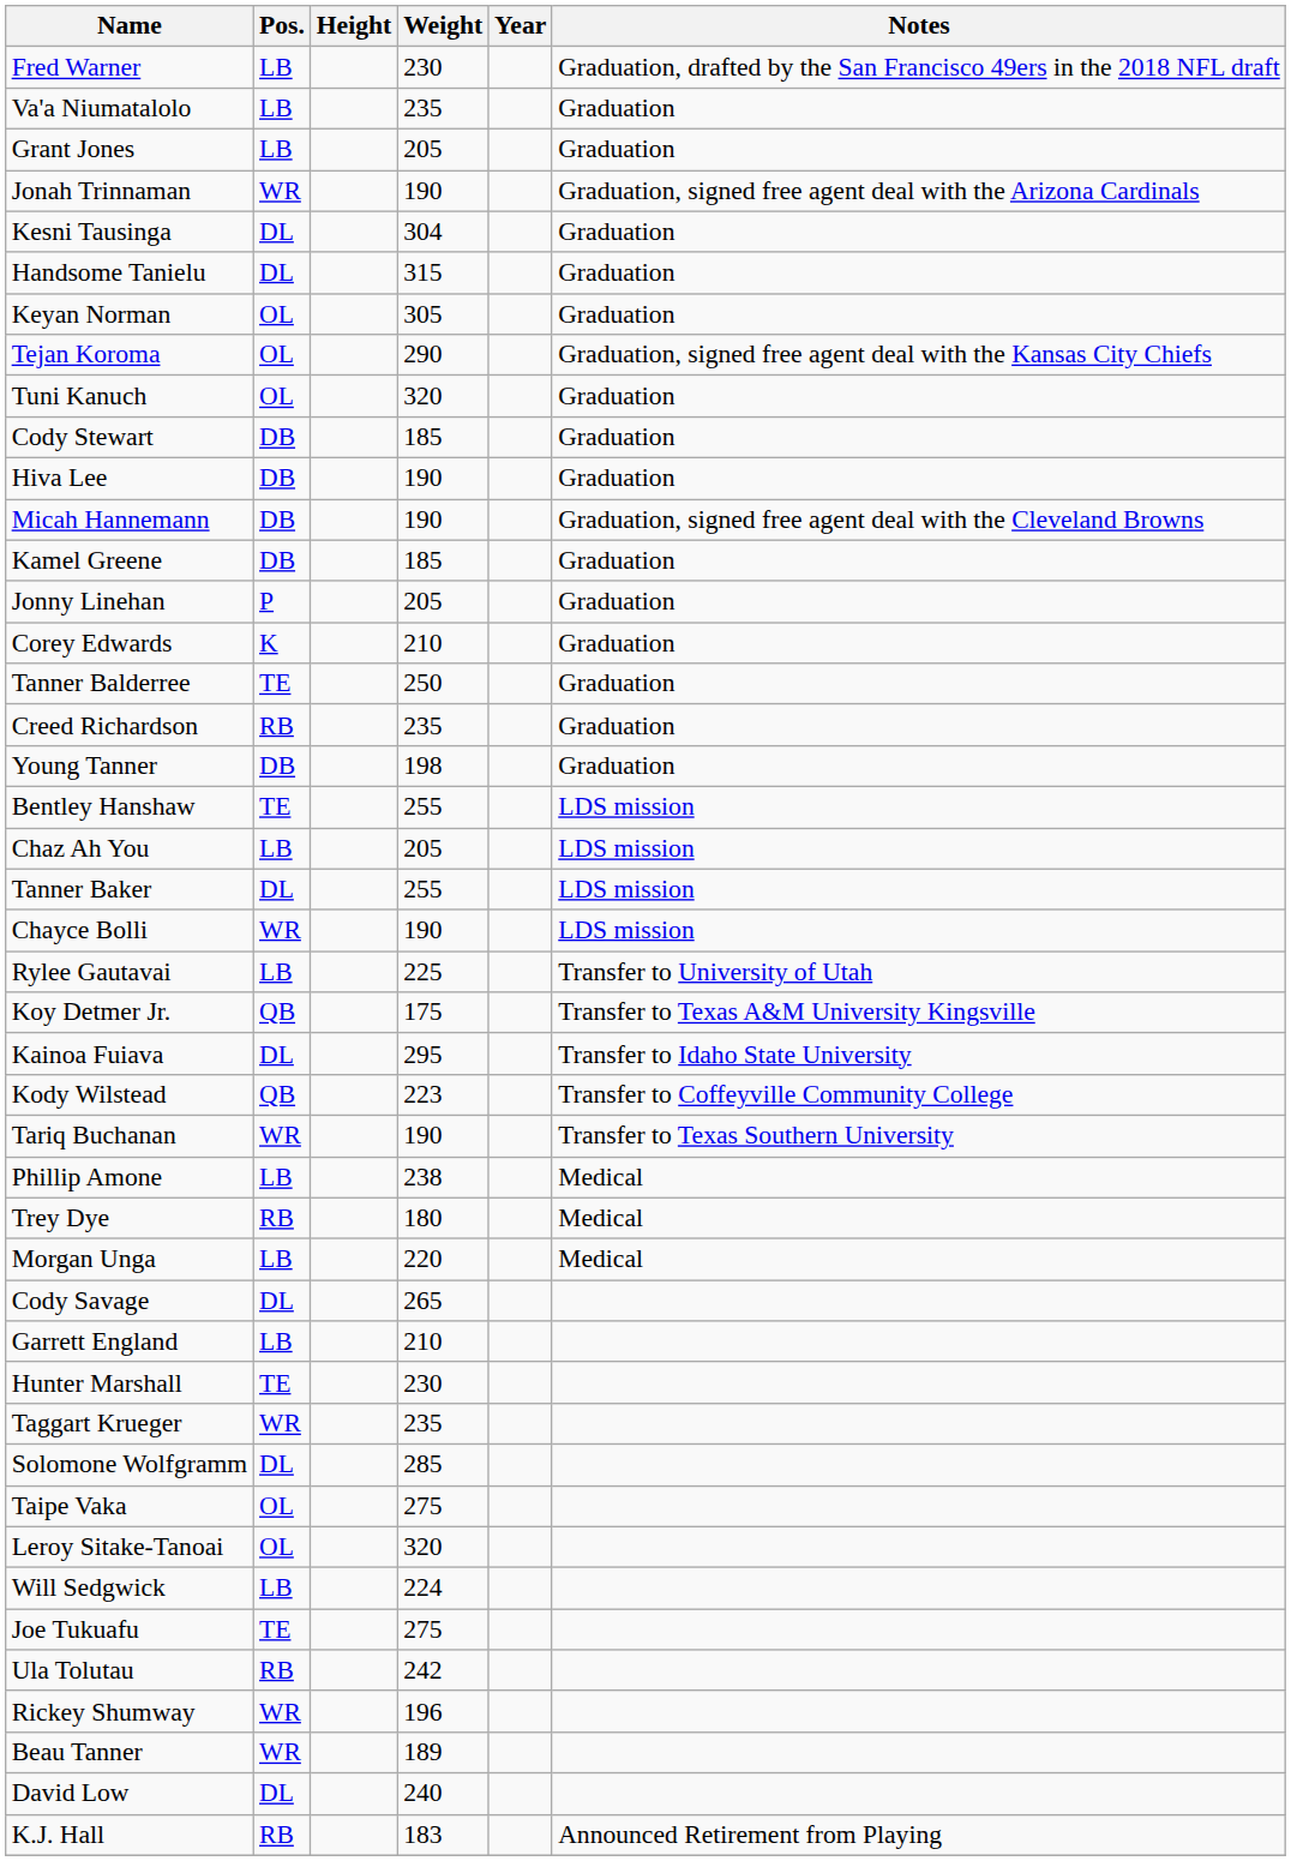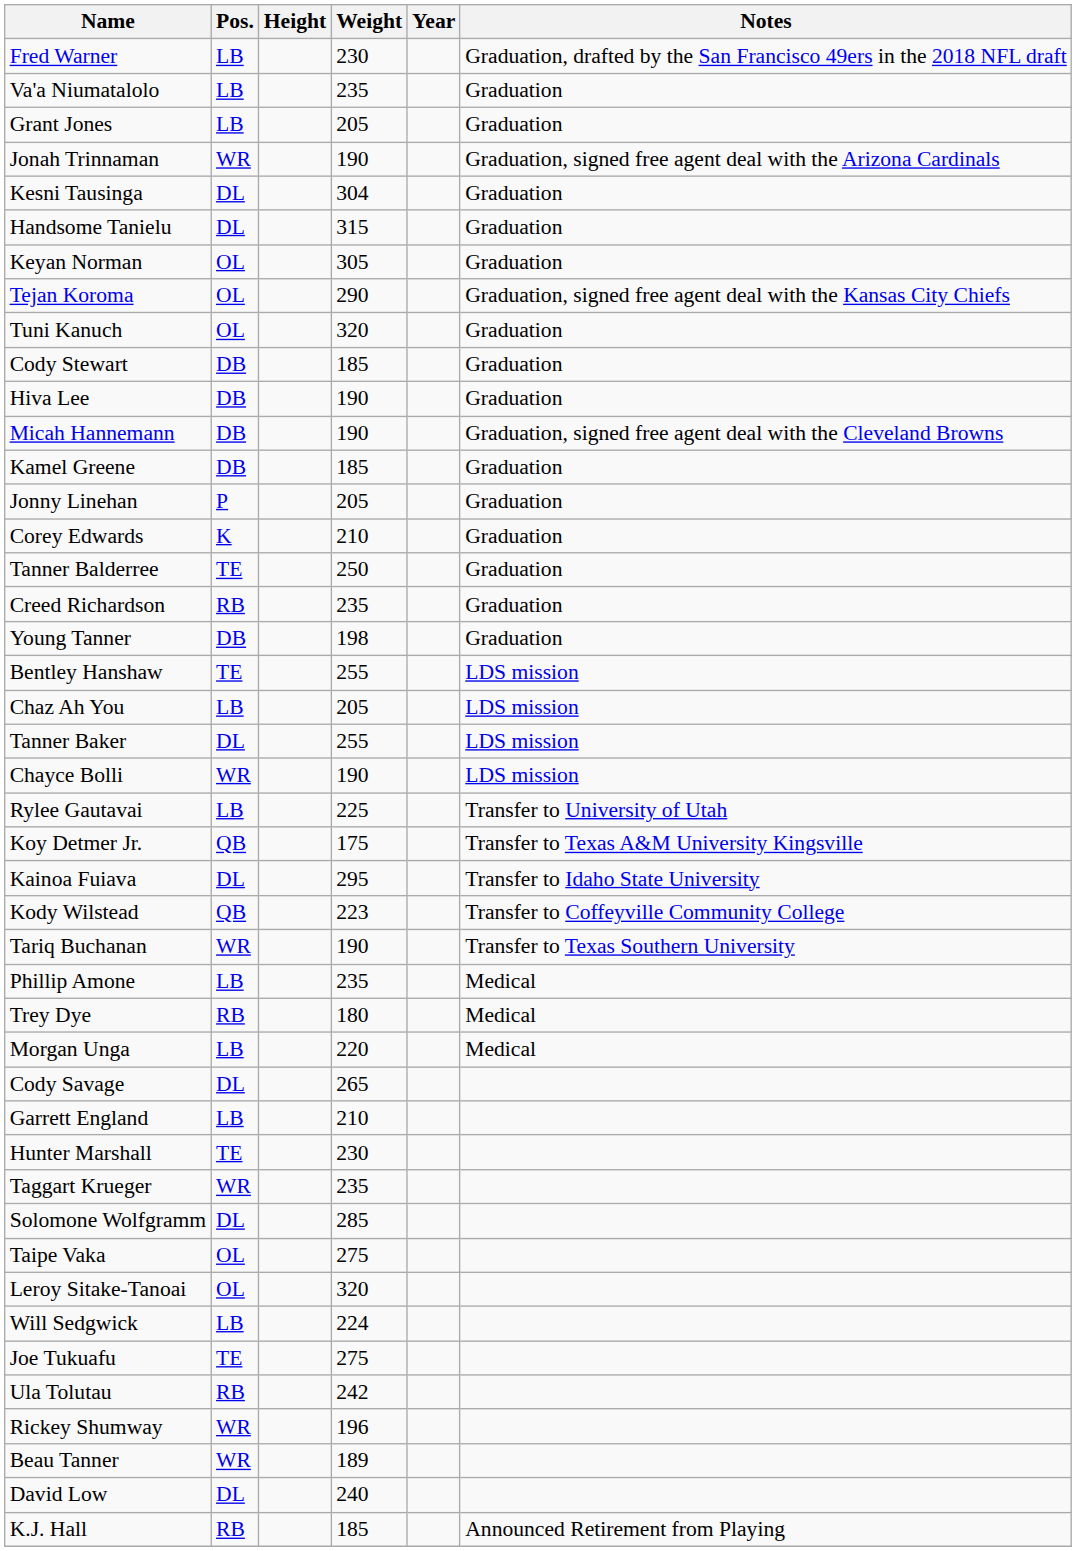Phillip Amone | Weight: 238 -> 235
K.J. Hall | Weight: 183 -> 185
